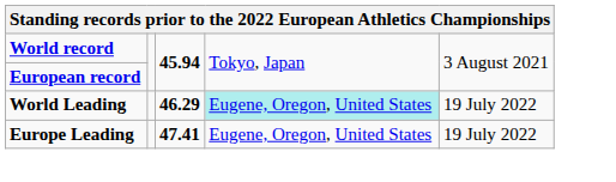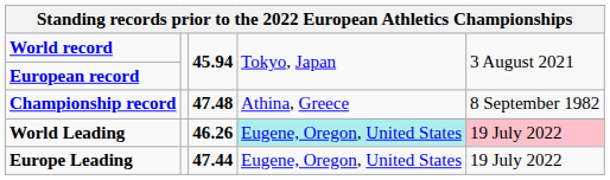+ row: Championship record | 47.48 | Athina, Greece | 8 September 1982
World Leading | column 3: 46.29 -> 46.26
World Leading | column 5: no background -> pink background
Europe Leading | column 3: 47.41 -> 47.44
